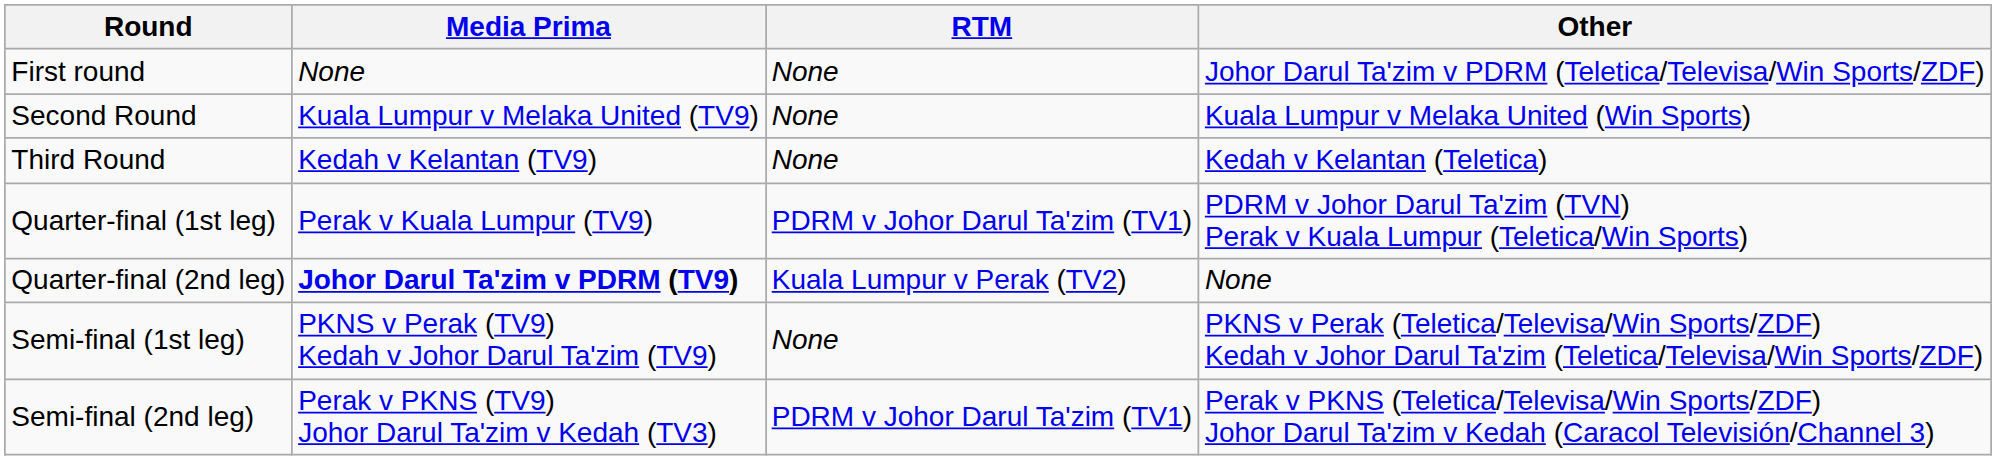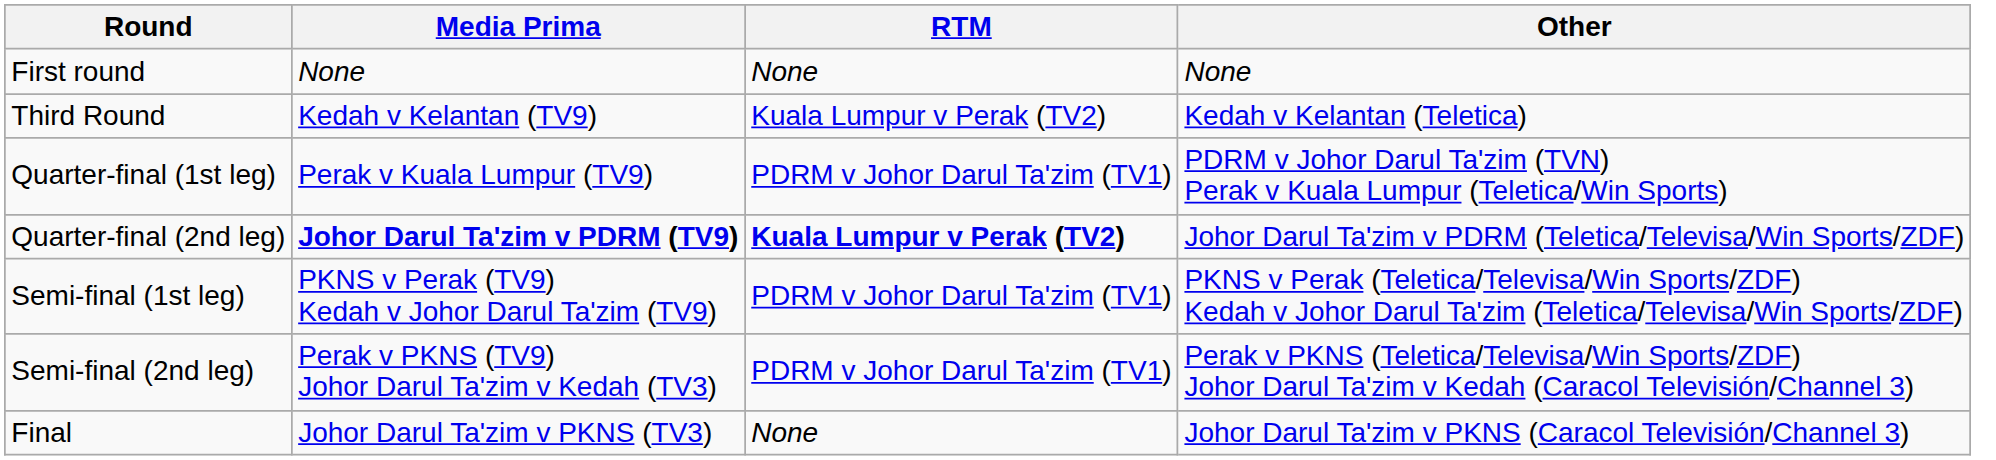First round | Other: Johor Darul Ta'zim v PDRM (Teletica/Televisa/Win Sports/ZDF) -> None
- row: Second Round | Kuala Lumpur v Melaka United (TV9) | None | Kuala Lumpur v Melaka United (Win Sports)
Third Round | RTM: None -> Kuala Lumpur v Perak (TV2)
Quarter-final (2nd leg) | RTM: normal -> bold
Quarter-final (2nd leg) | Other: None -> Johor Darul Ta'zim v PDRM (Teletica/Televisa/Win Sports/ZDF)
Semi-final (1st leg) | RTM: None -> PDRM v Johor Darul Ta'zim (TV1)
+ row: Final | Johor Darul Ta'zim v PKNS (TV3) | None | Johor Darul Ta'zim v PKNS (Caracol Televisión/Channel 3)
